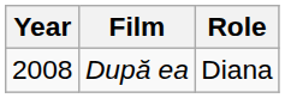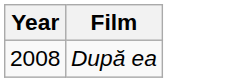- column: Role | Diana
